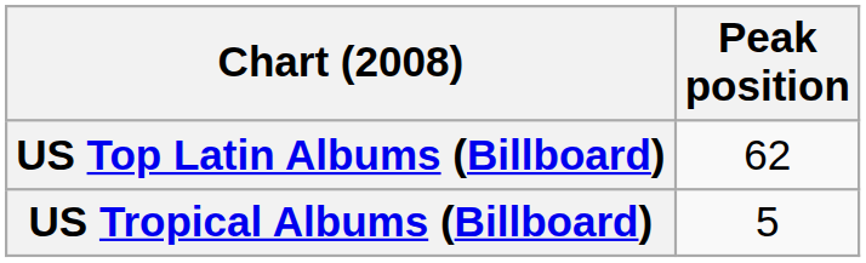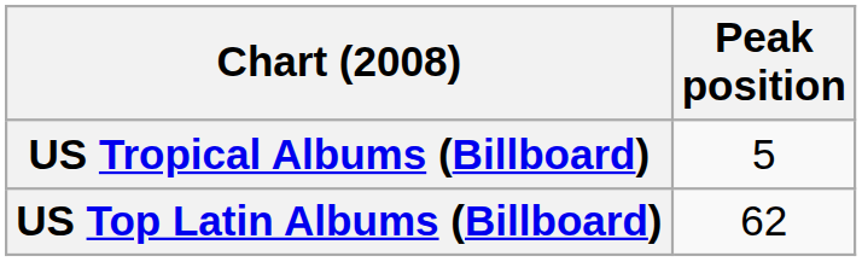rows swapped: US Top Latin Albums (Billboard) <-> US Tropical Albums (Billboard)
